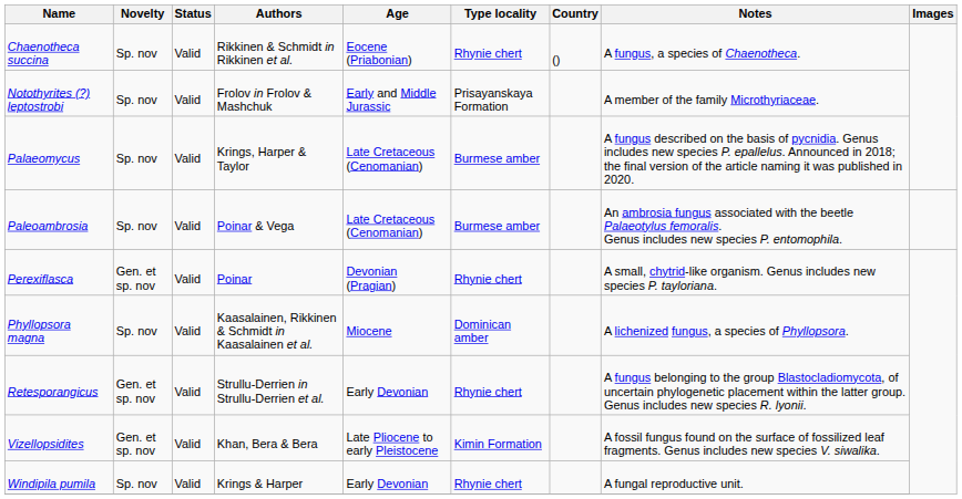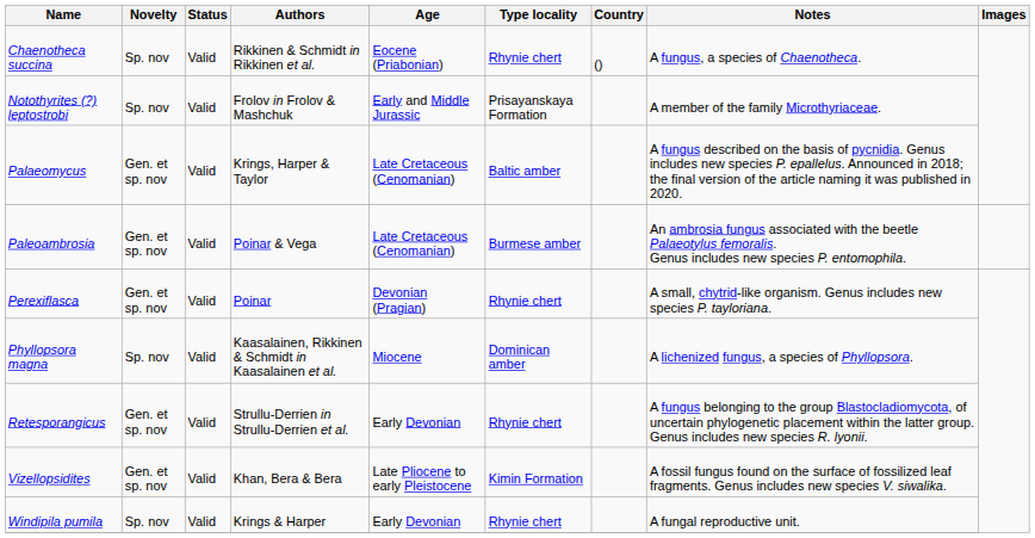Palaeomycus | Novelty: Sp. nov -> Gen. et sp. nov
Palaeomycus | Type locality: Burmese amber -> Baltic amber
Paleoambrosia | Novelty: Sp. nov -> Gen. et sp. nov
